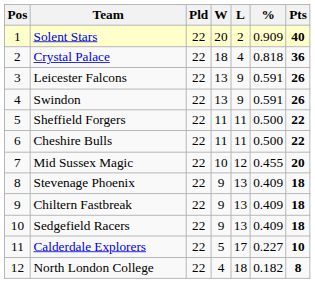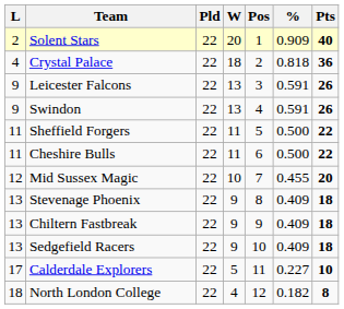columns swapped: Pos <-> L
